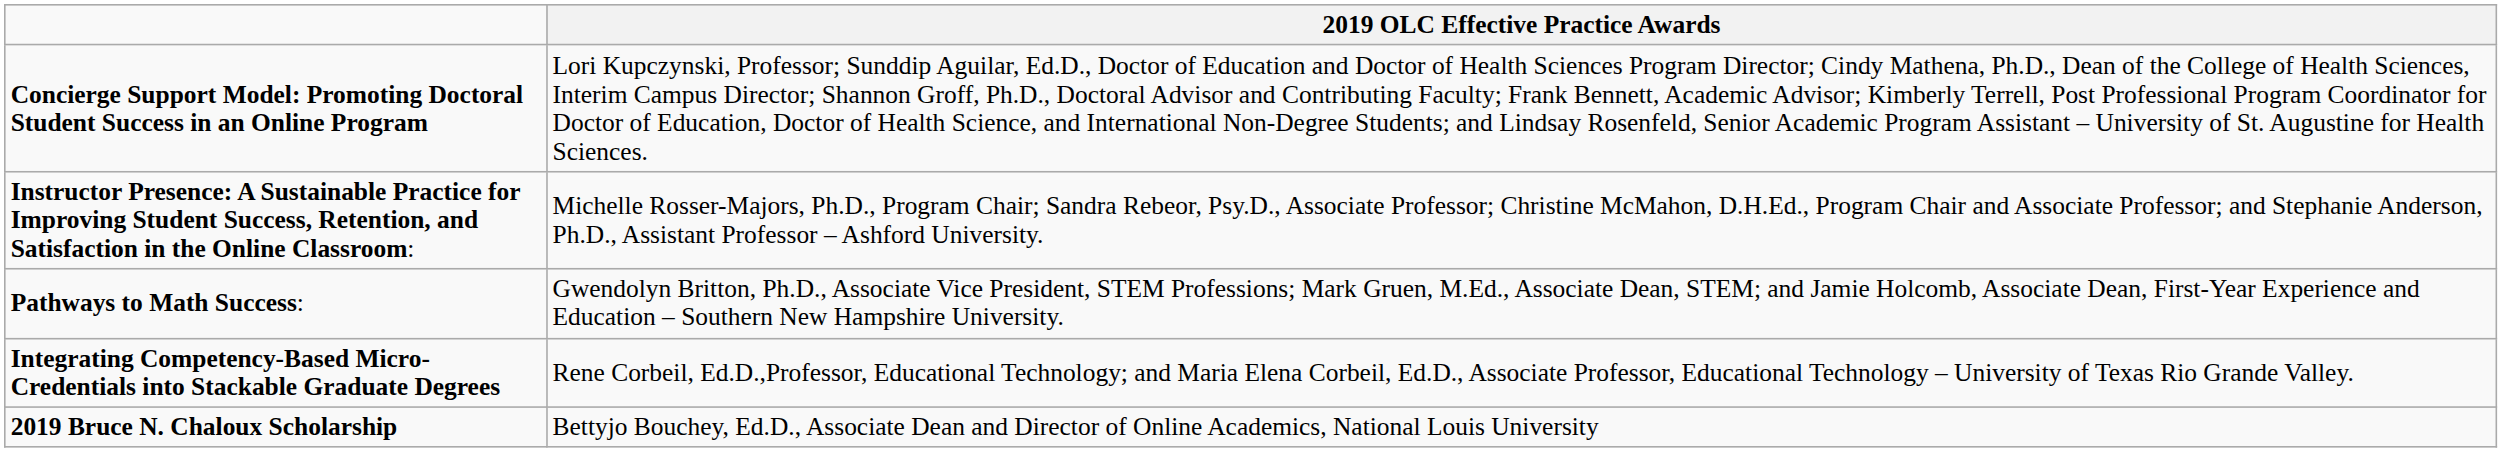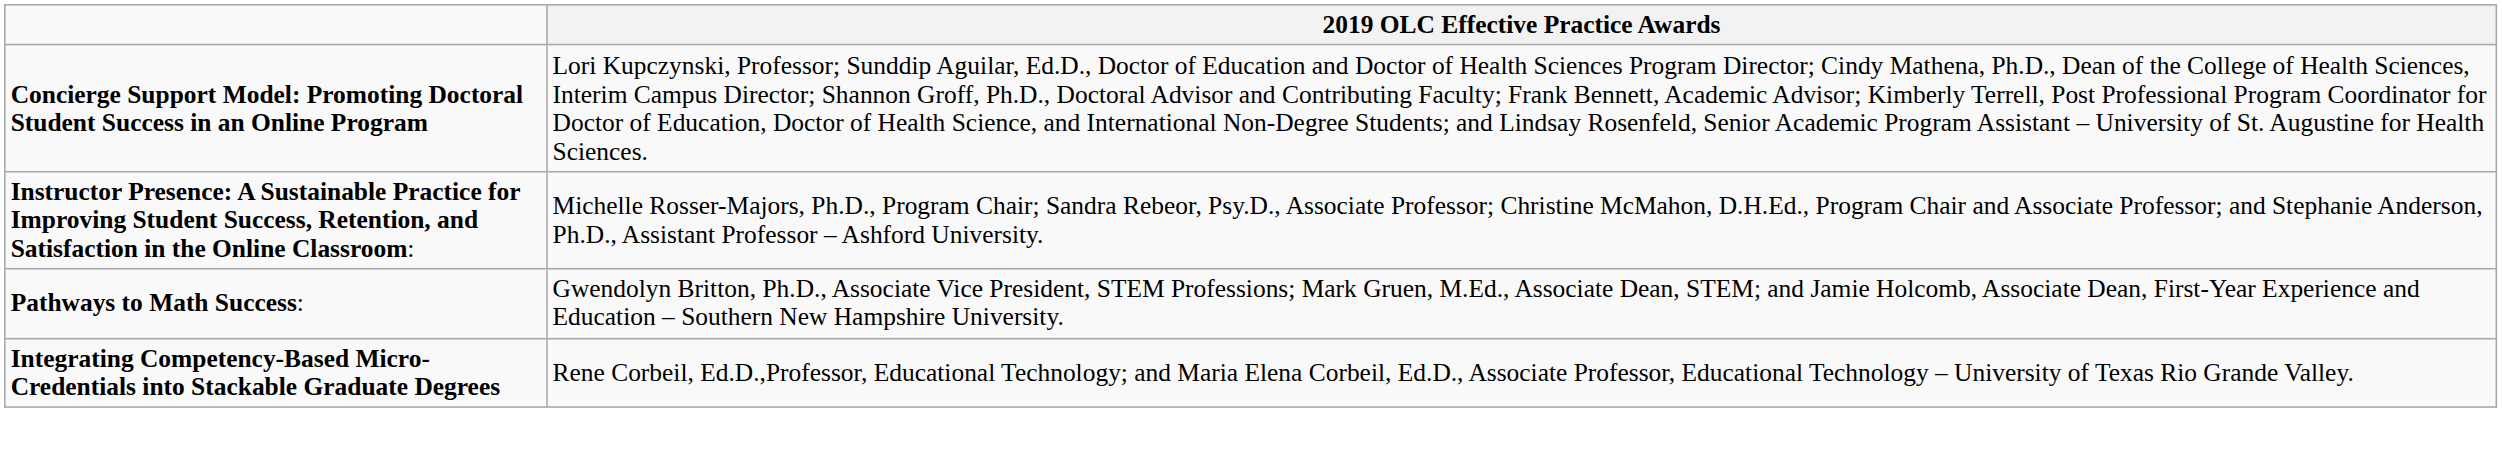- row: 2019 Bruce N. Chaloux Scholarship | Bettyjo Bouchey, Ed.D., Associate Dean and Director of Online Academics, National Louis University
